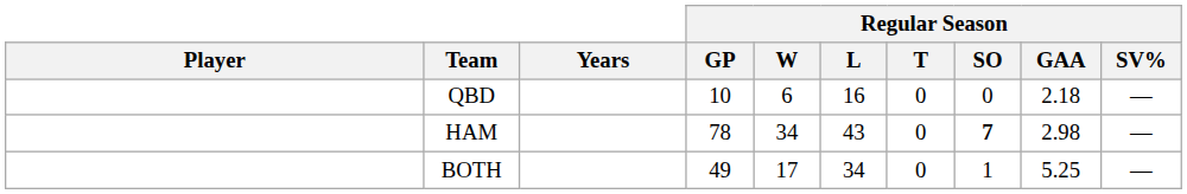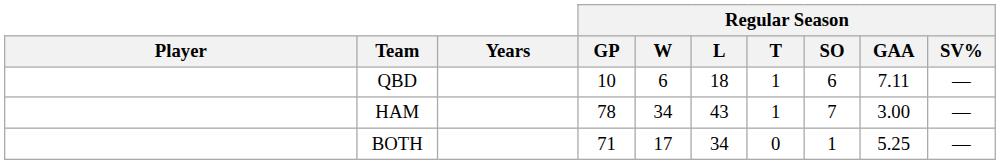QBD | Regular Season / L: 16 -> 18
QBD | Regular Season / T: 0 -> 1
QBD | Regular Season / SO: 0 -> 6
QBD | Regular Season / GAA: 2.18 -> 7.11
HAM | Regular Season / T: 0 -> 1
HAM | Regular Season / SO: bold -> normal
HAM | Regular Season / GAA: 2.98 -> 3.00
BOTH | Regular Season / GP: 49 -> 71
